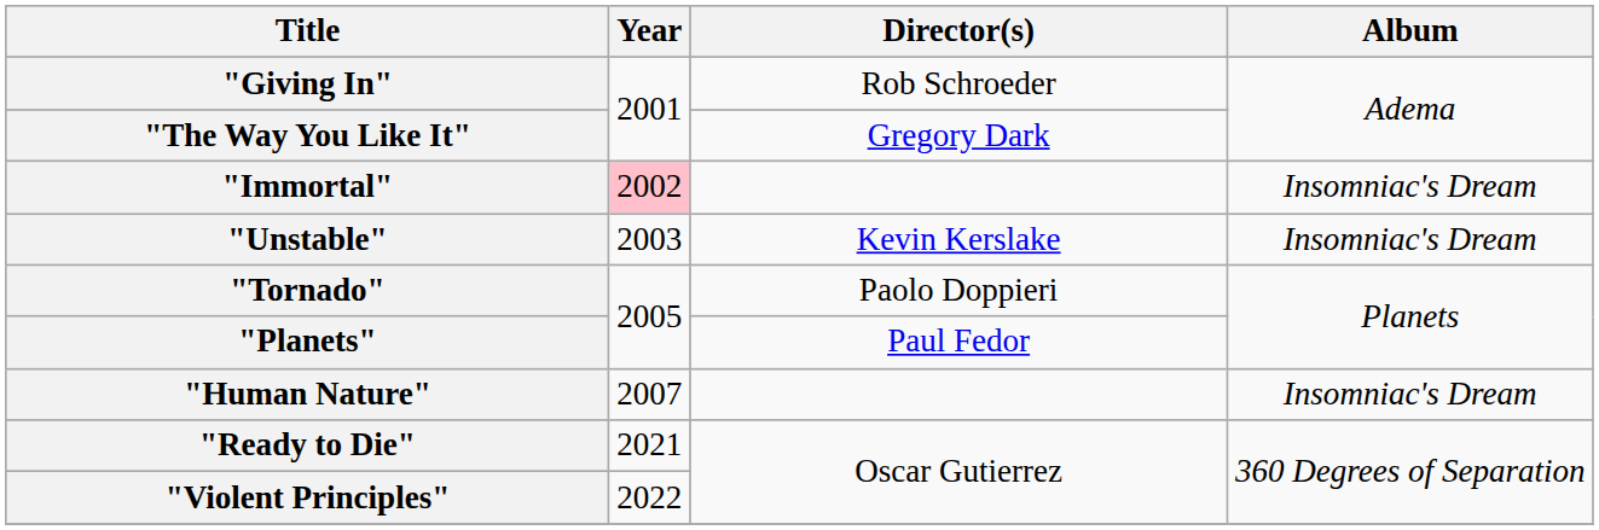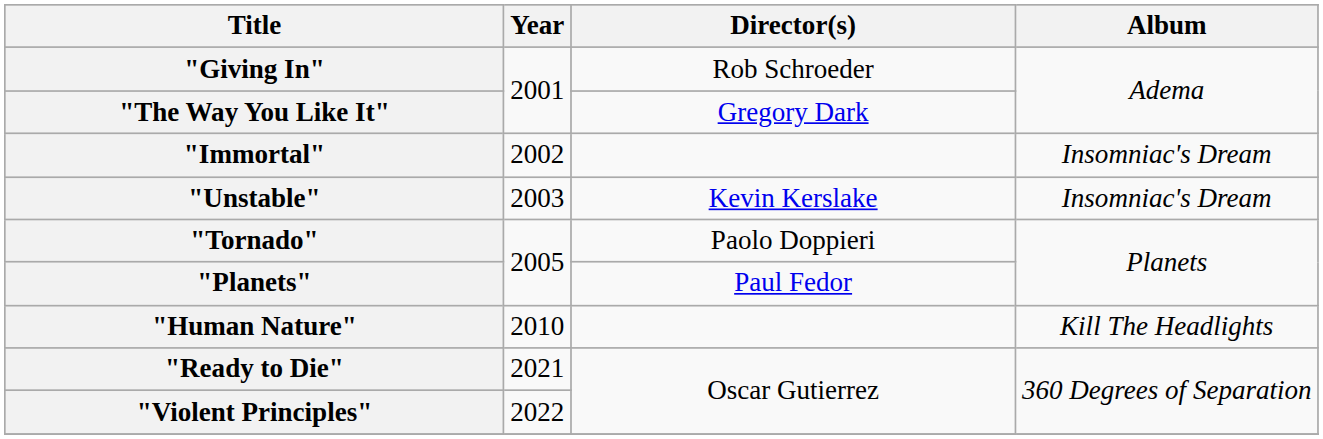"Immortal" | Year: pink background -> no background
"Human Nature" | Year: 2007 -> 2010
"Human Nature" | Album: Insomniac's Dream -> Kill The Headlights
